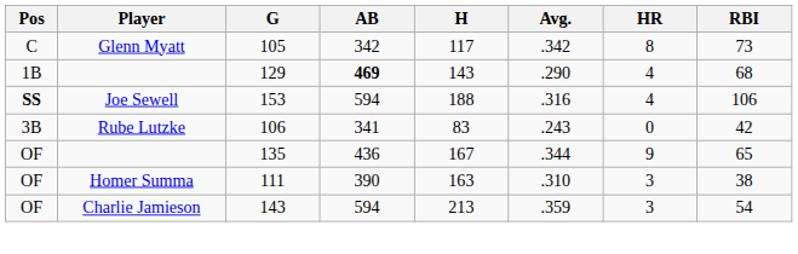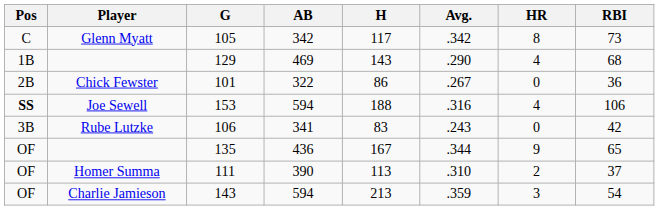129 | AB: bold -> normal
+ row: 2B | Chick Fewster | 101 | 322 | 86 | .267 | 0 | 36
111 | H: 163 -> 113
111 | HR: 3 -> 2
111 | RBI: 38 -> 37
